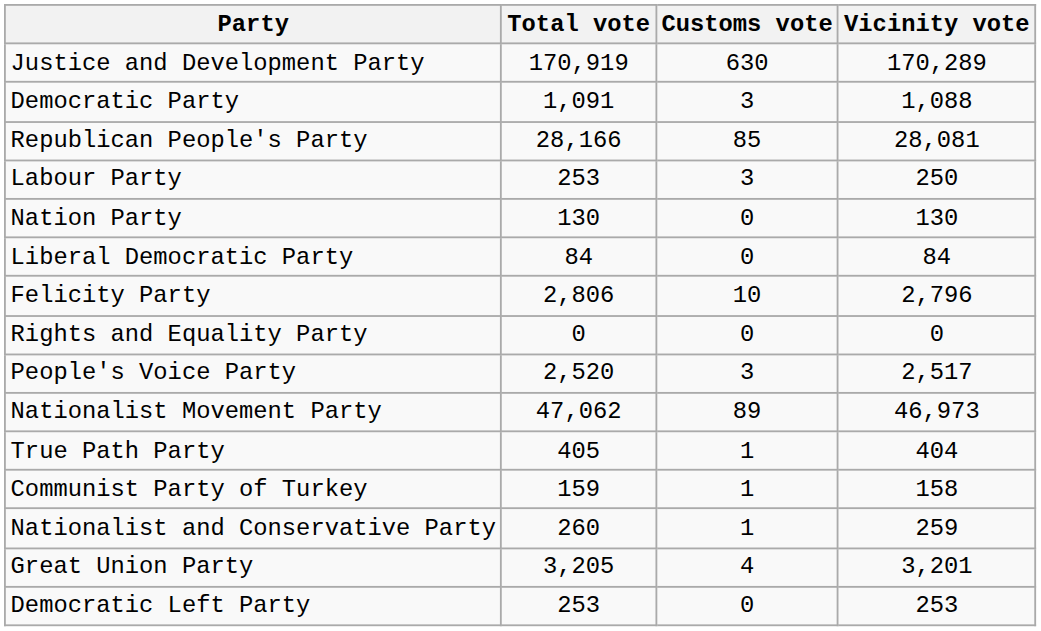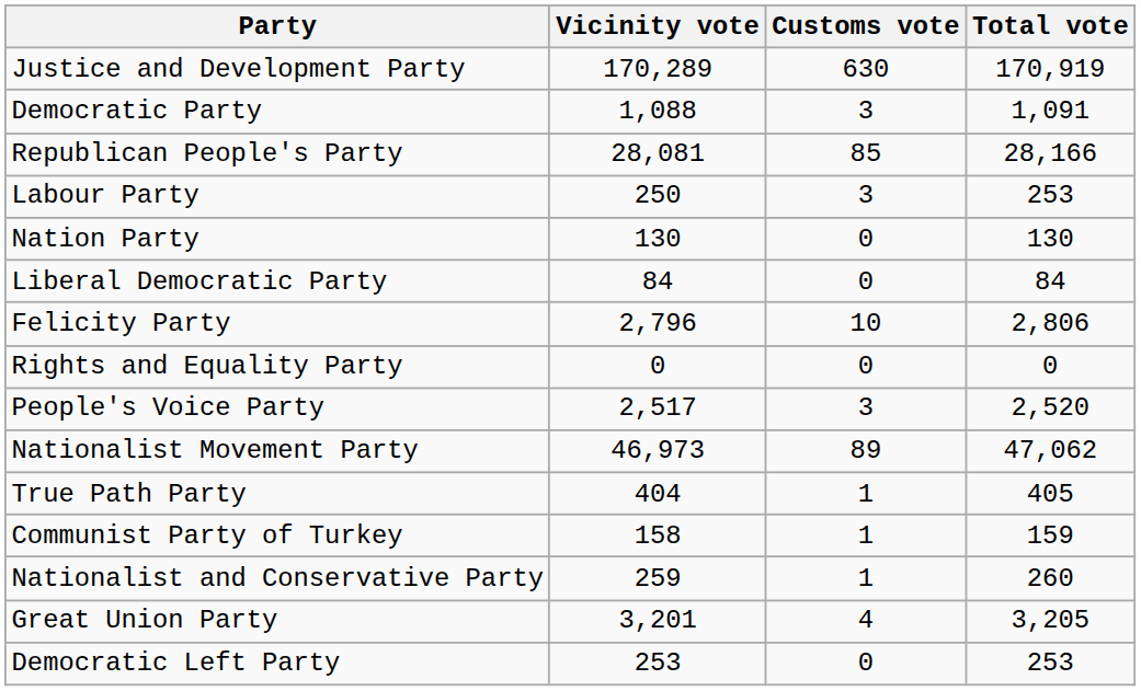columns swapped: Vicinity vote <-> Total vote
